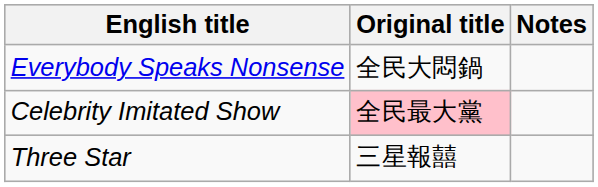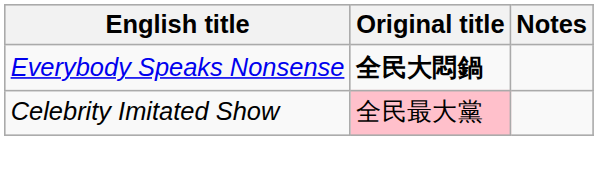Everybody Speaks Nonsense | Original title: normal -> bold
- row: Three Star | 三星報囍
